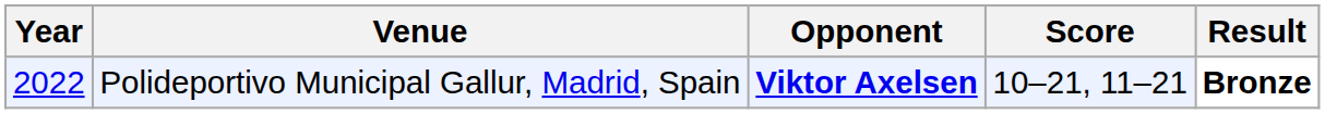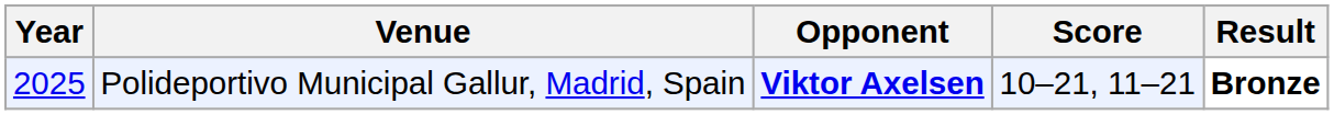Polideportivo Municipal Gallur, Madrid, Spain | Year: 2022 -> 2025
